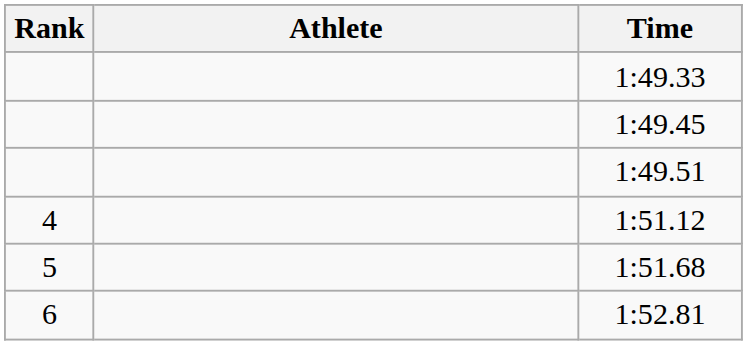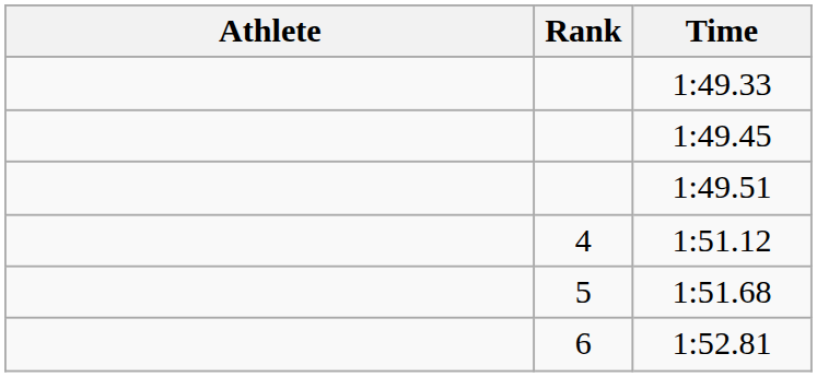columns swapped: Rank <-> Athlete
